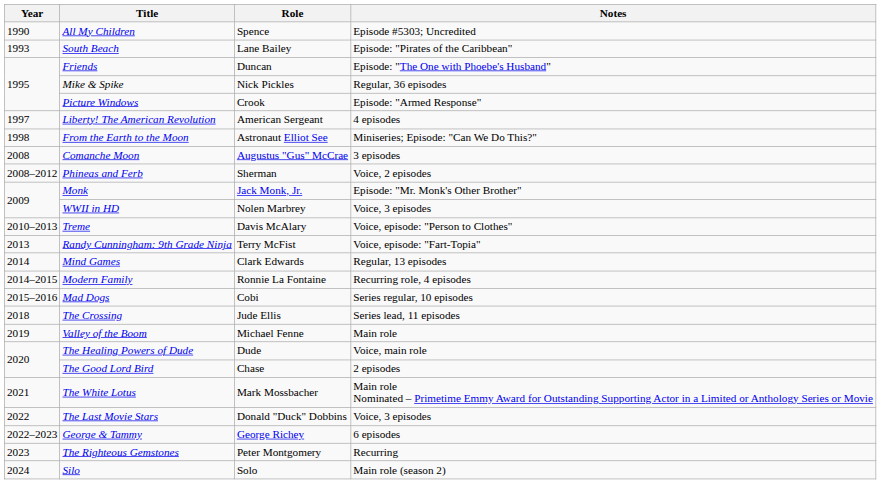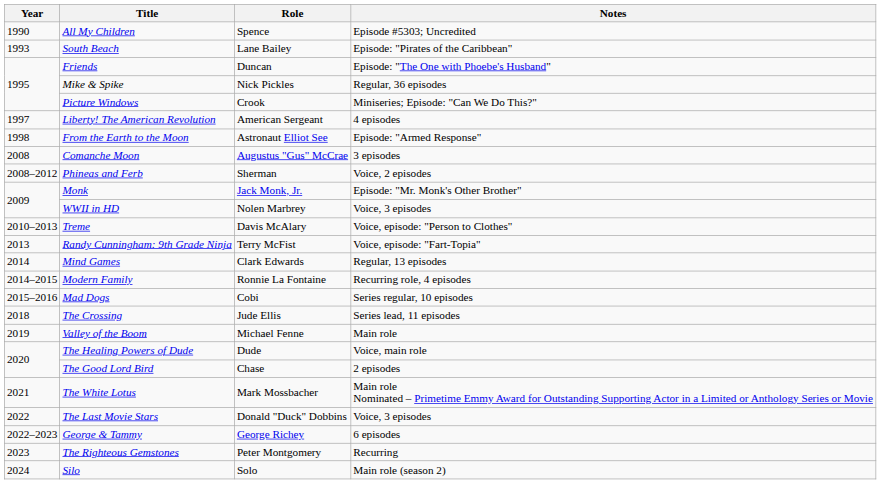Picture Windows | Notes: Episode: "Armed Response" -> Miniseries; Episode: "Can We Do This?"
From the Earth to the Moon | Notes: Miniseries; Episode: "Can We Do This?" -> Episode: "Armed Response"
